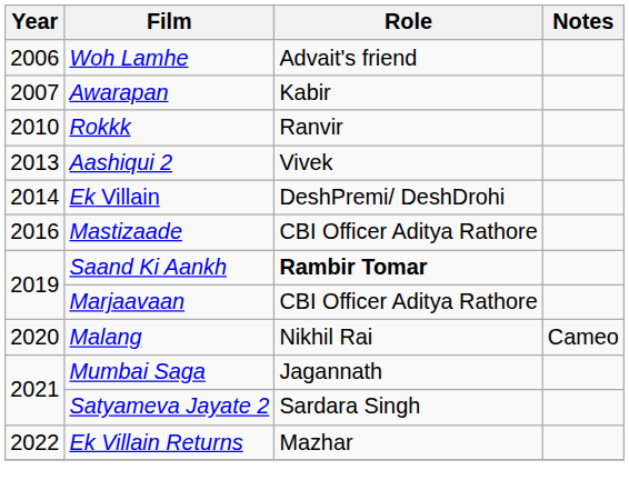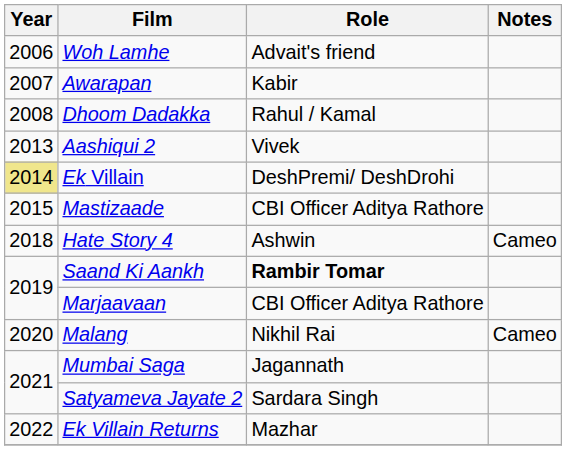+ row: 2008 | Dhoom Dadakka | Rahul / Kamal
- row: 2010 | Rokkk | Ranvir
Ek Villain | Year: no background -> khaki background
Mastizaade | Year: 2016 -> 2015
+ row: 2018 | Hate Story 4 | Ashwin | Cameo
